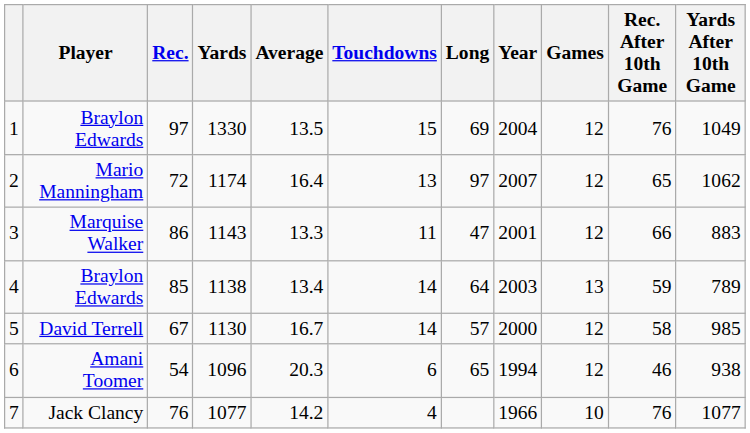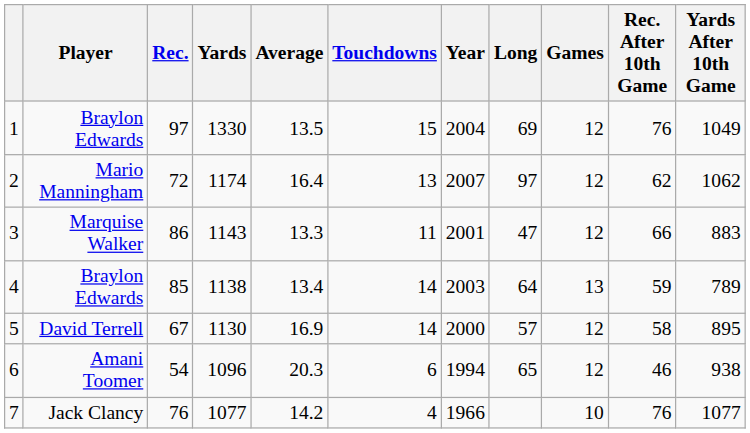columns swapped: Long <-> Year
2 | Rec. After 10th Game: 65 -> 62
5 | Average: 16.7 -> 16.9
5 | Yards After 10th Game: 985 -> 895
